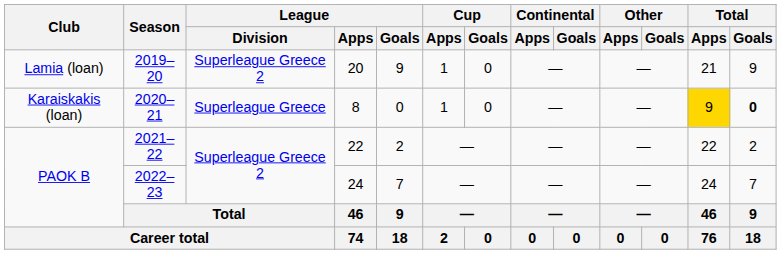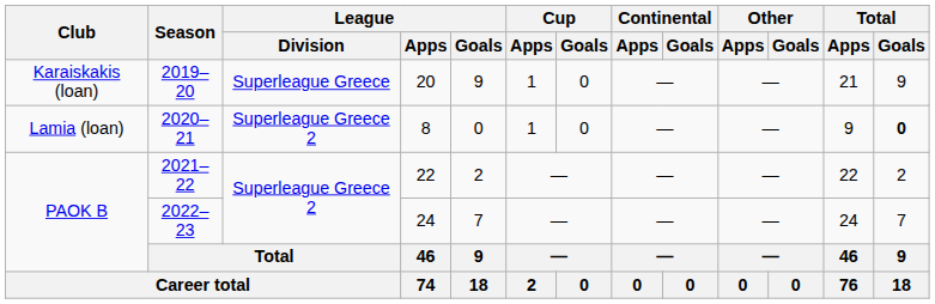2019–20 | Club: Lamia (loan) -> Karaiskakis (loan)
2019–20 | League / Division: Superleague Greece 2 -> Superleague Greece
2020–21 | Club: Karaiskakis (loan) -> Lamia (loan)
2020–21 | League / Division: Superleague Greece -> Superleague Greece 2
2020–21 | Total / Apps: gold background -> no background
